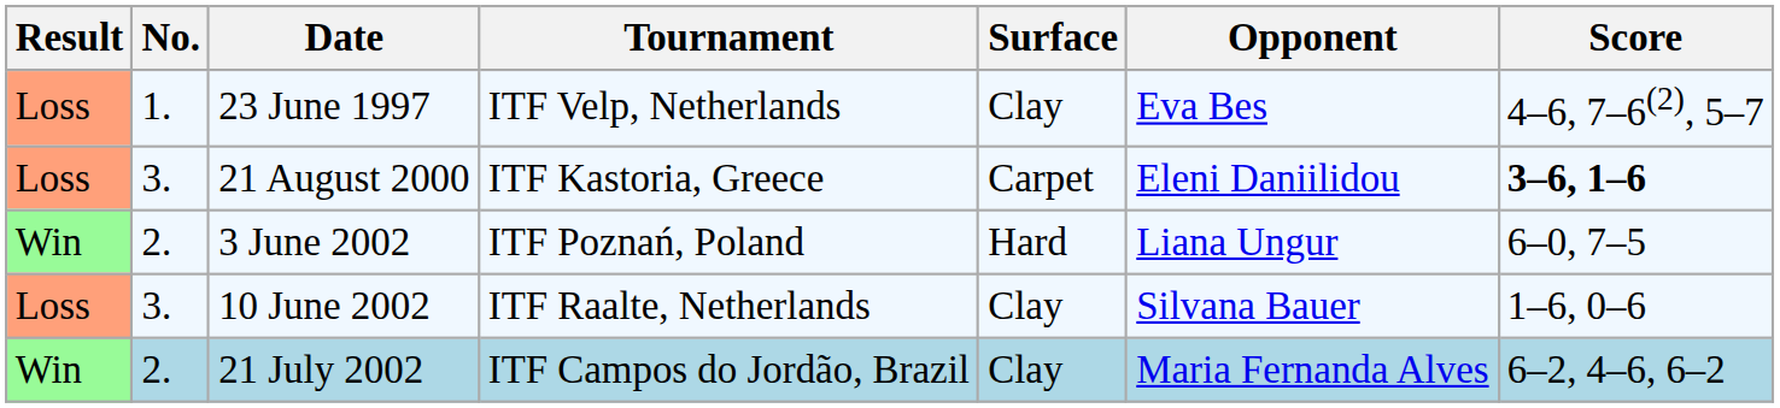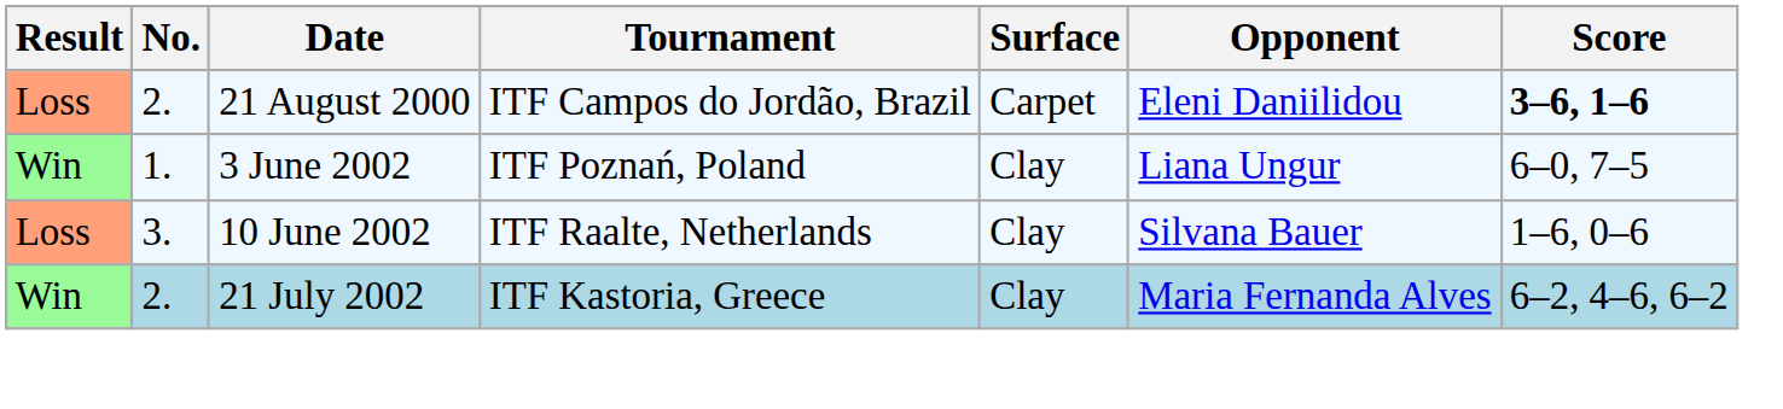- row: Loss | 1. | 23 June 1997 | ITF Velp, Netherlands | Clay | Eva Bes | 4–6, 7–6(2), 5–7
21 August 2000 | No.: 3. -> 2.
21 August 2000 | Tournament: ITF Kastoria, Greece -> ITF Campos do Jordão, Brazil
3 June 2002 | No.: 2. -> 1.
3 June 2002 | Surface: Hard -> Clay
21 July 2002 | Tournament: ITF Campos do Jordão, Brazil -> ITF Kastoria, Greece
